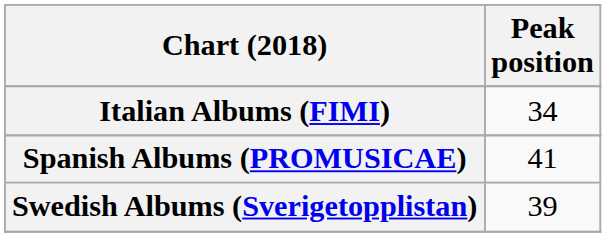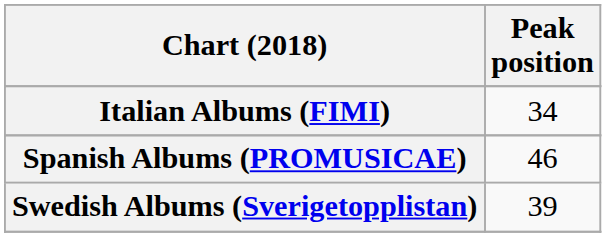Spanish Albums (PROMUSICAE) | Peak position: 41 -> 46
